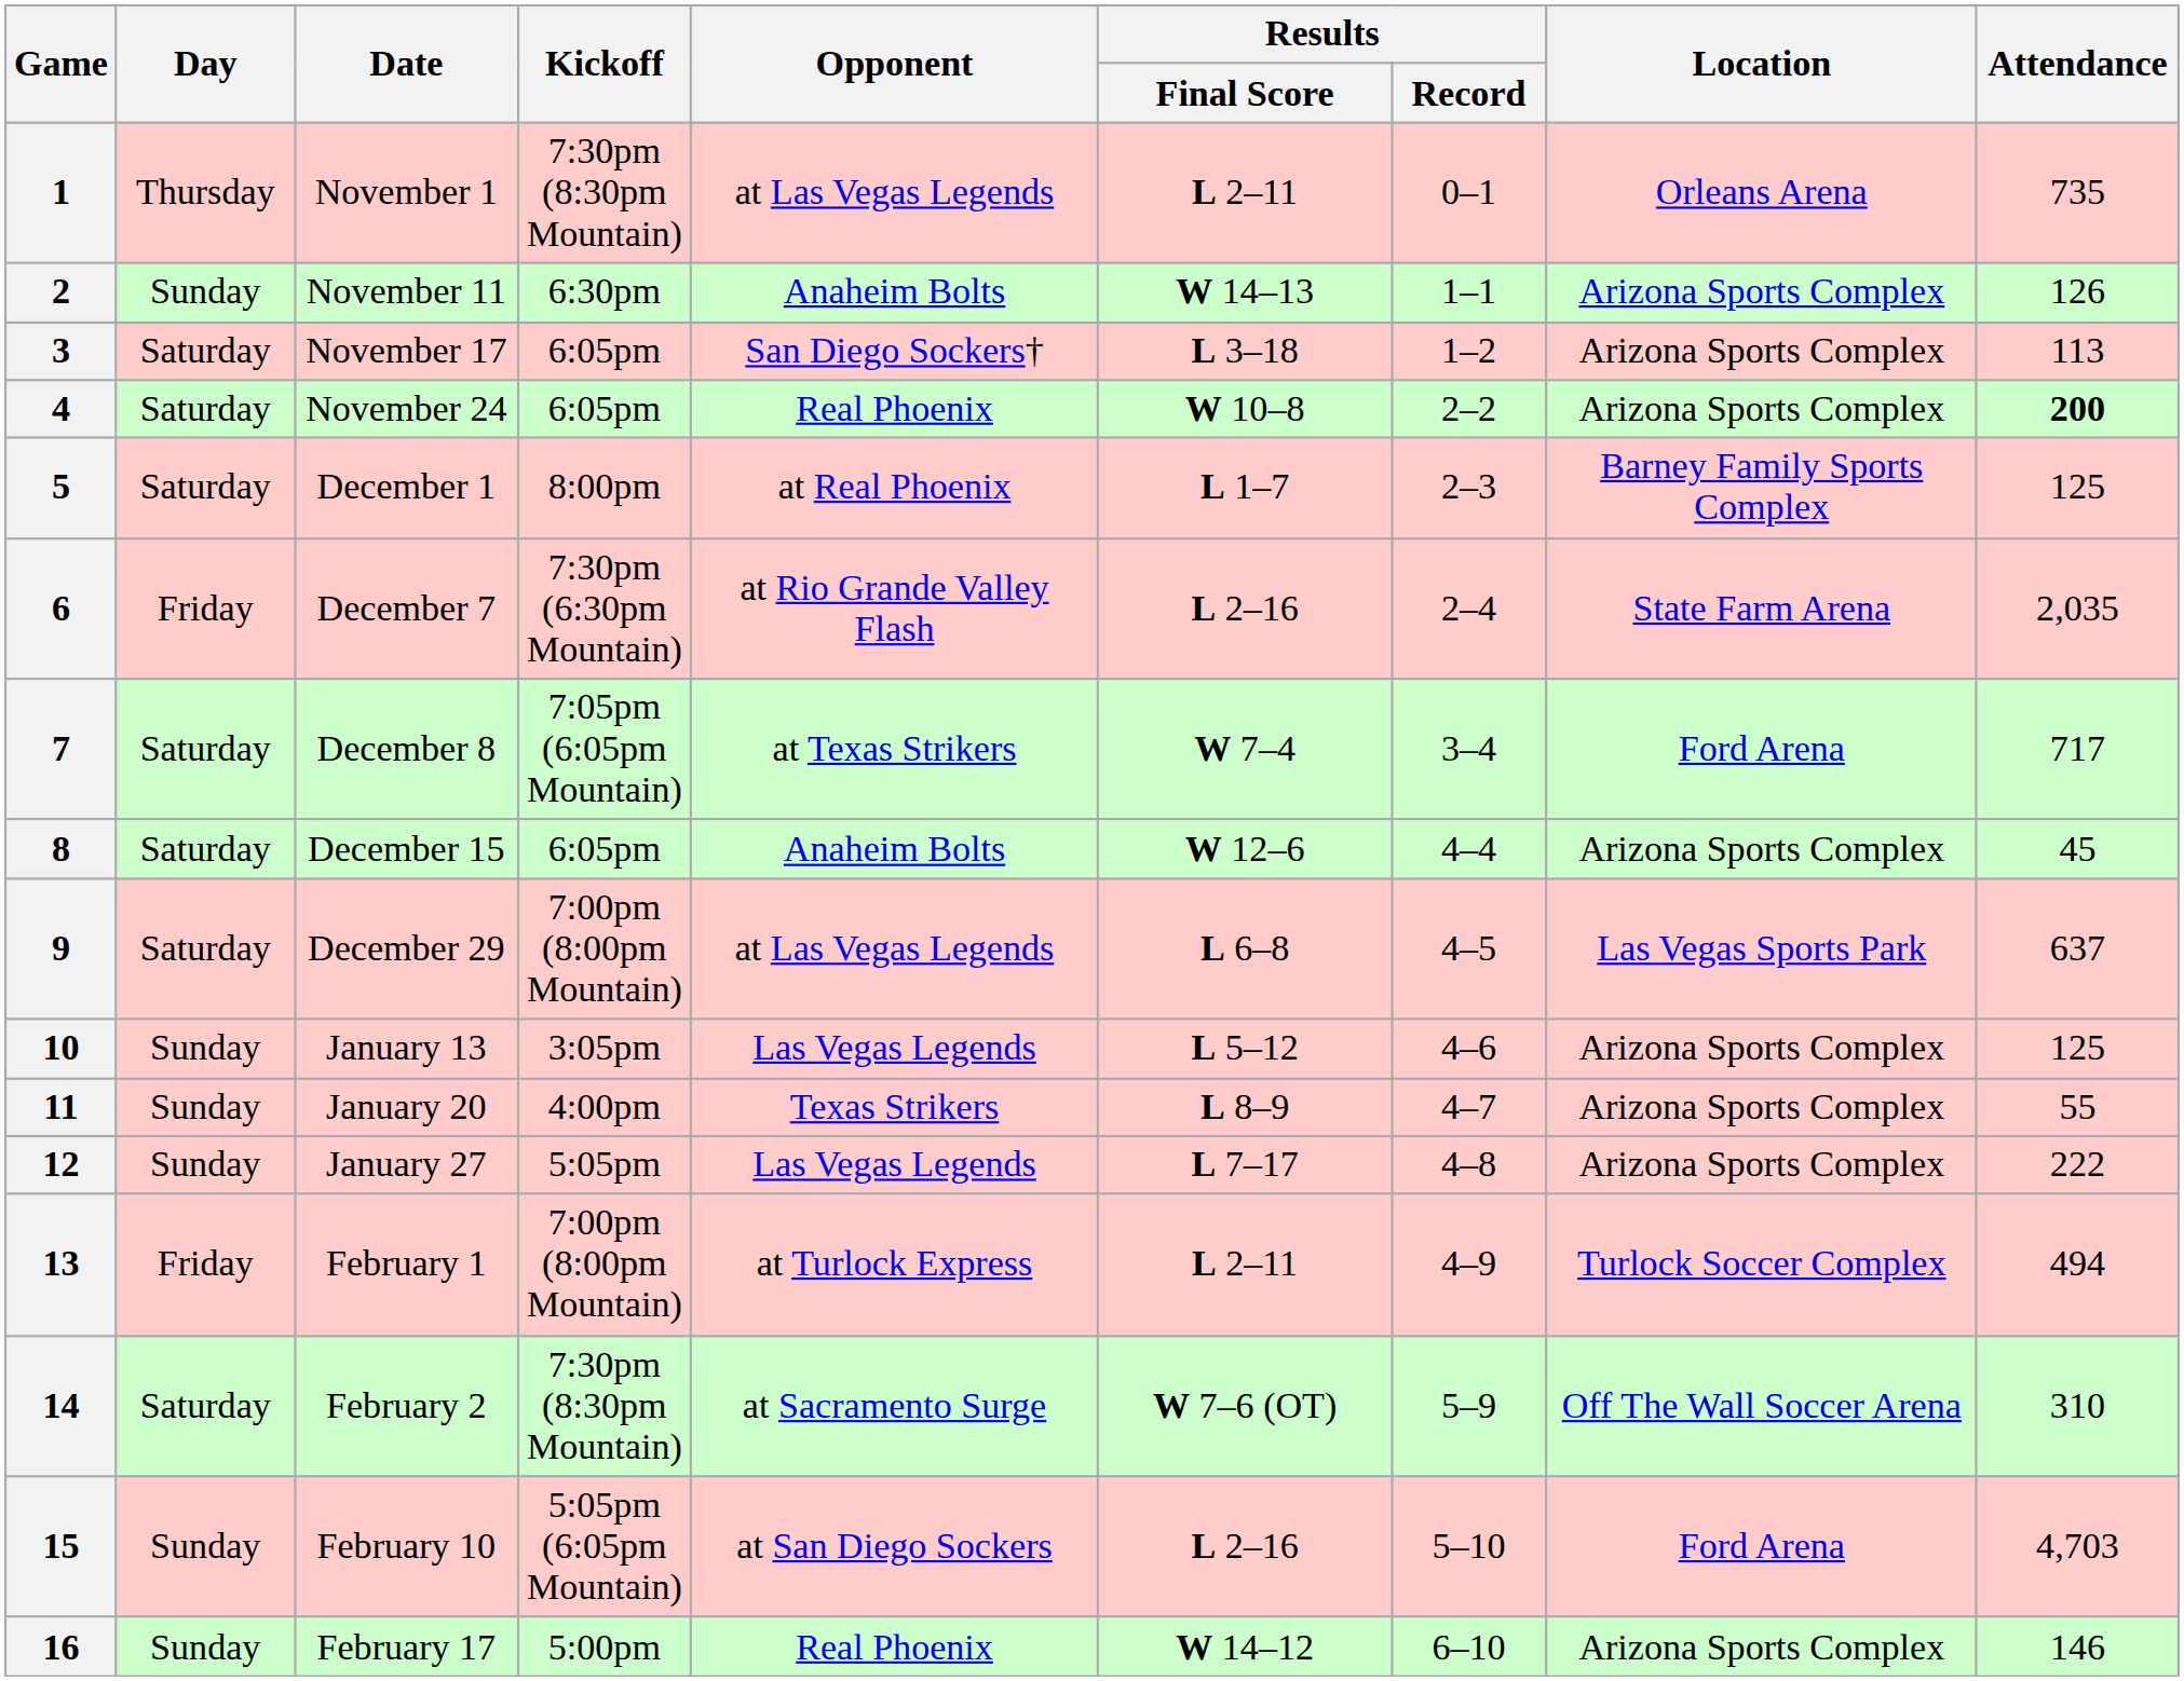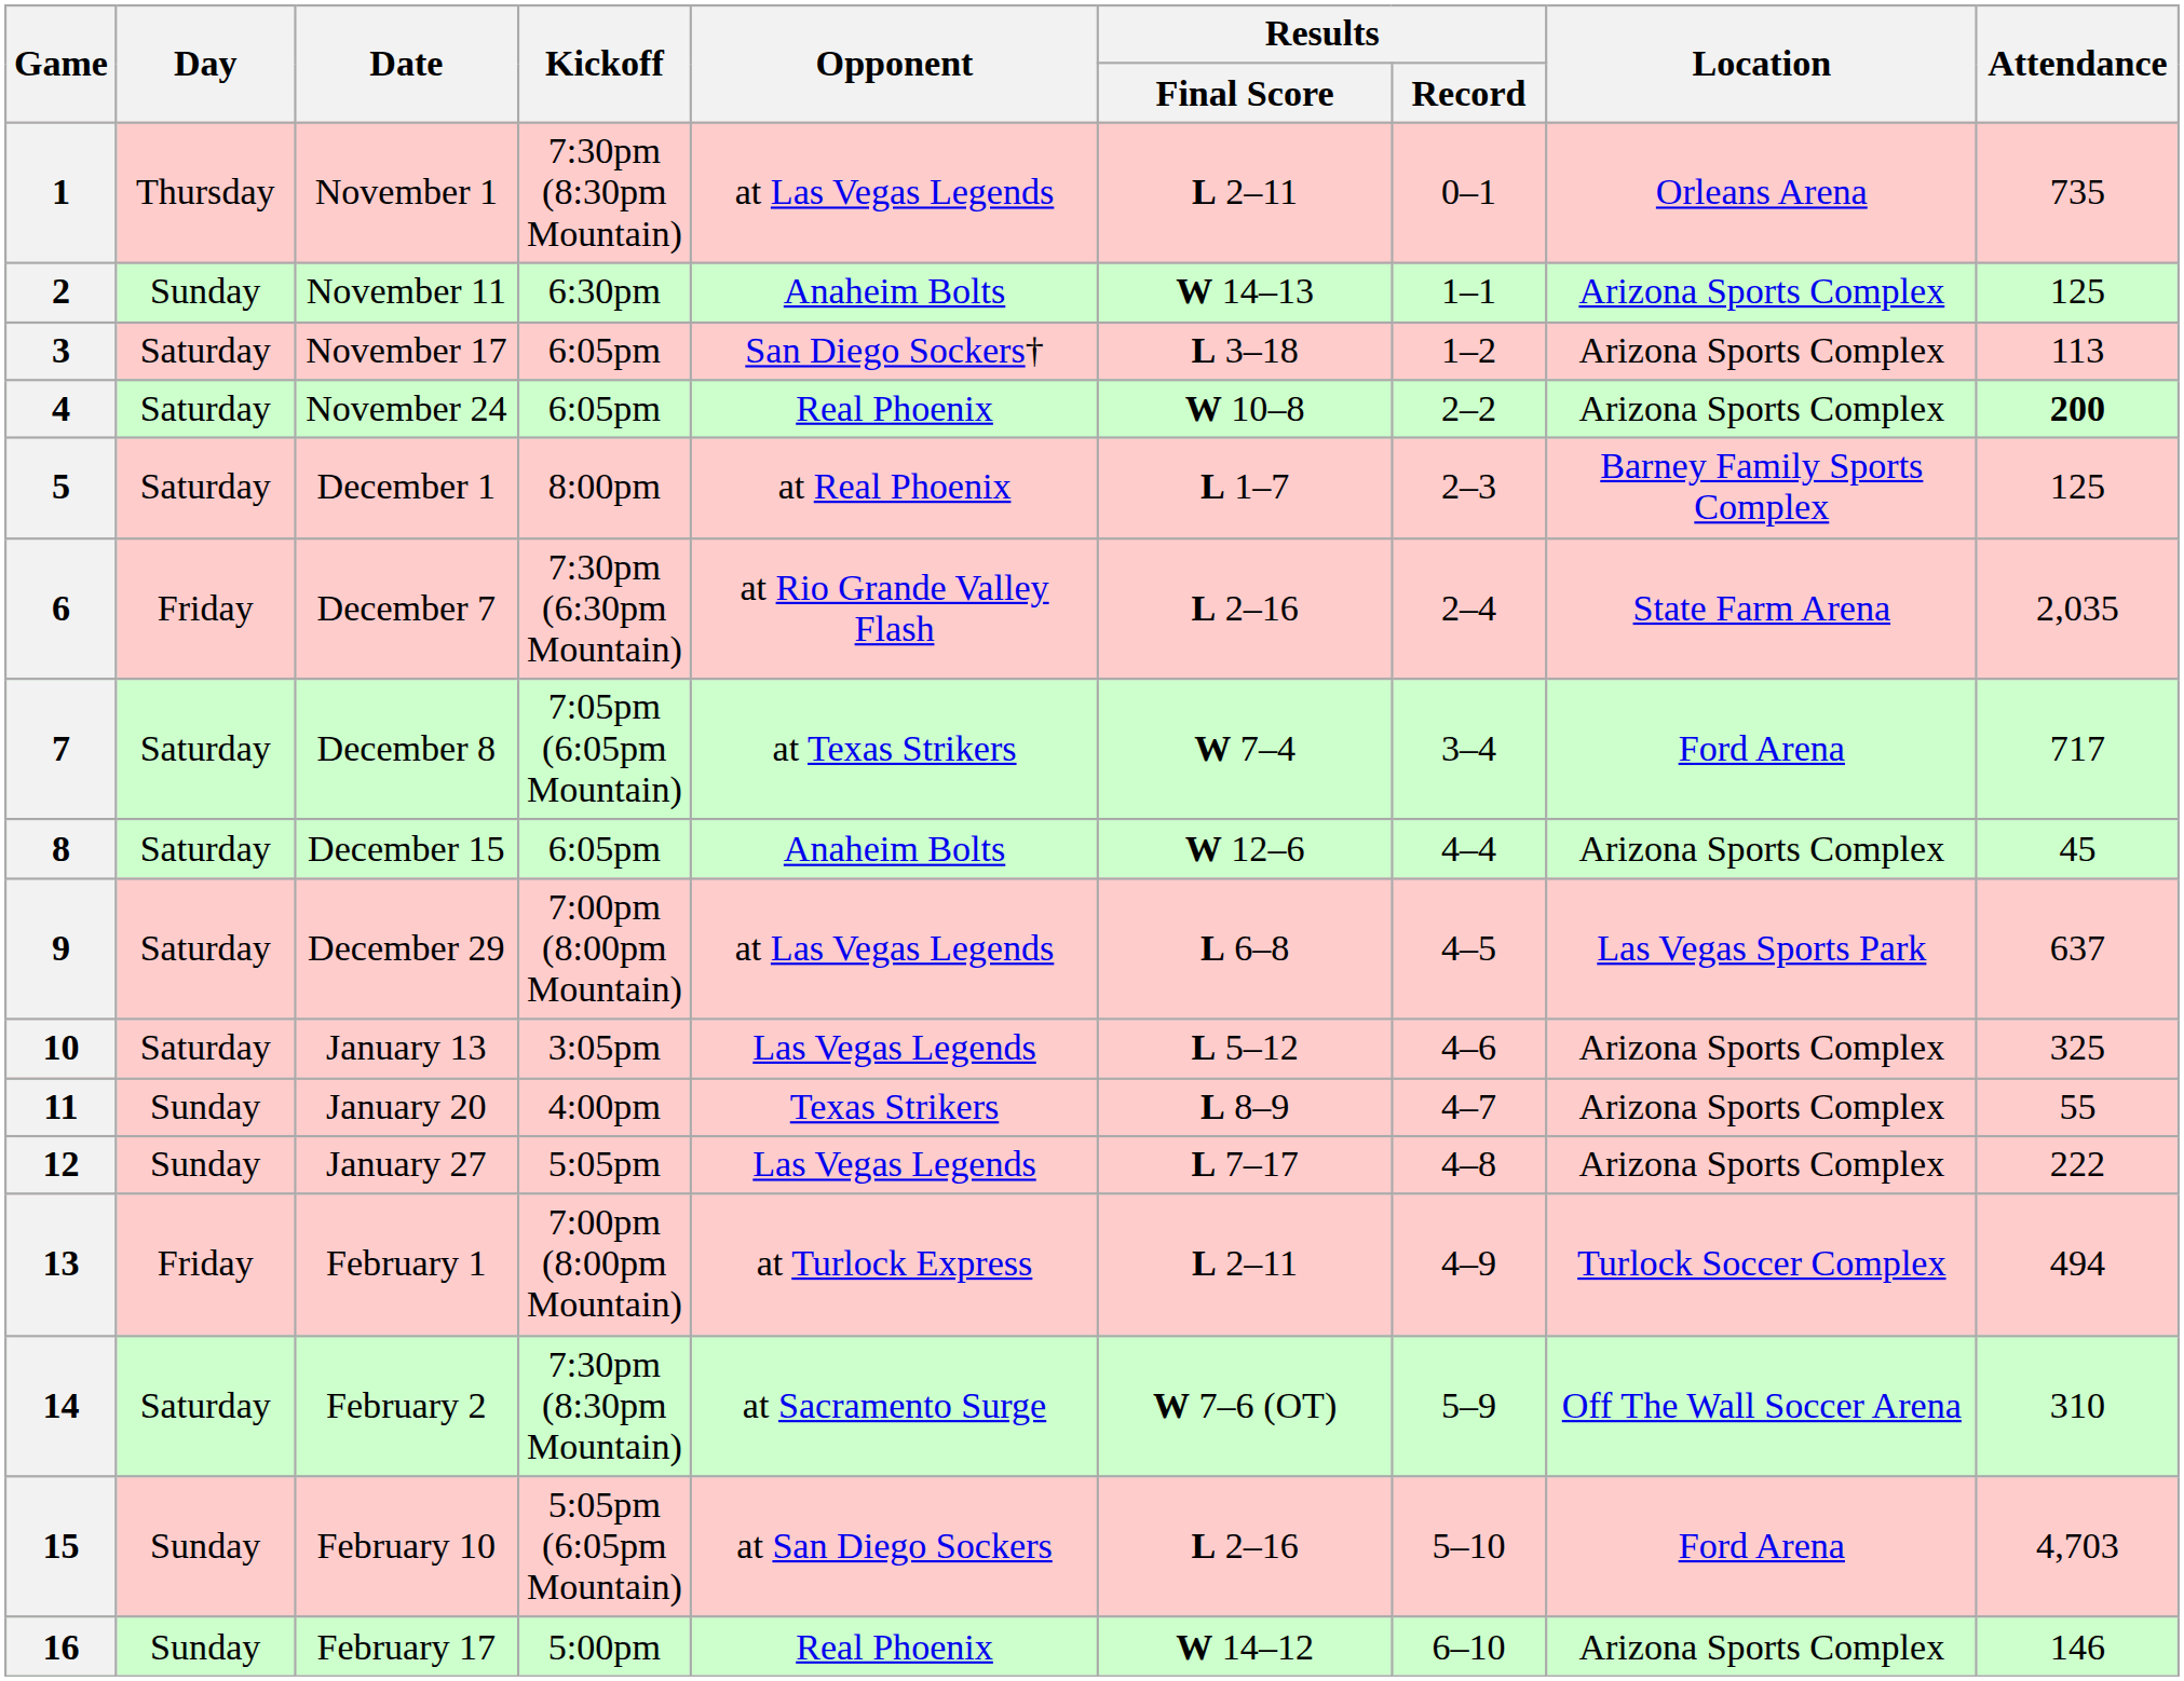2 | Attendance: 126 -> 125
10 | Day: Sunday -> Saturday
10 | Attendance: 125 -> 325
